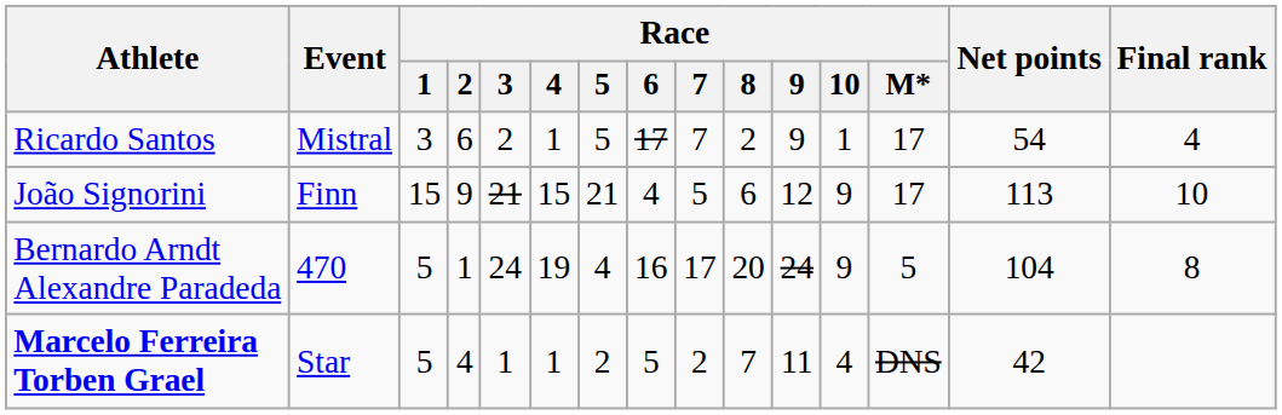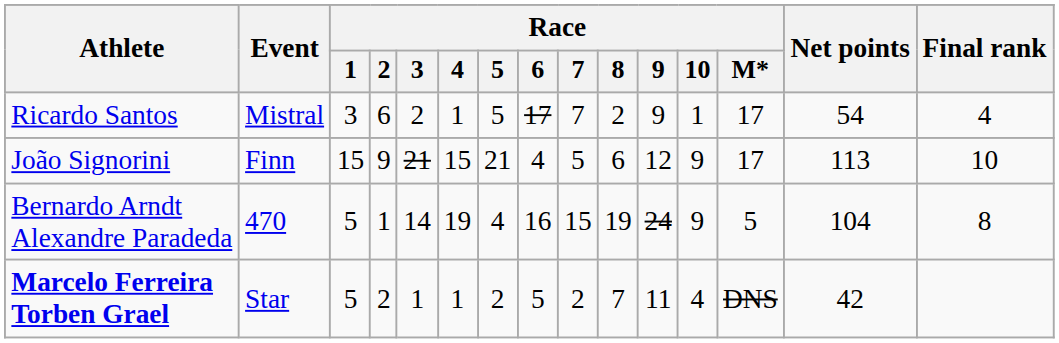Bernardo Arndt Alexandre Paradeda | Race / 3: 24 -> 14
Bernardo Arndt Alexandre Paradeda | Race / 7: 17 -> 15
Bernardo Arndt Alexandre Paradeda | Race / 8: 20 -> 19
Marcelo Ferreira Torben Grael | Race / 2: 4 -> 2
